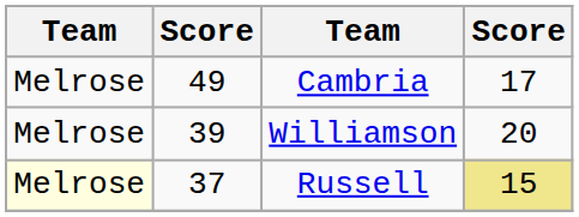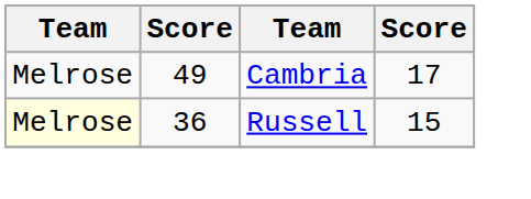- row: Melrose | 39 | Williamson | 20
Russell | column 2: 37 -> 36
Russell | column 4: khaki background -> no background
